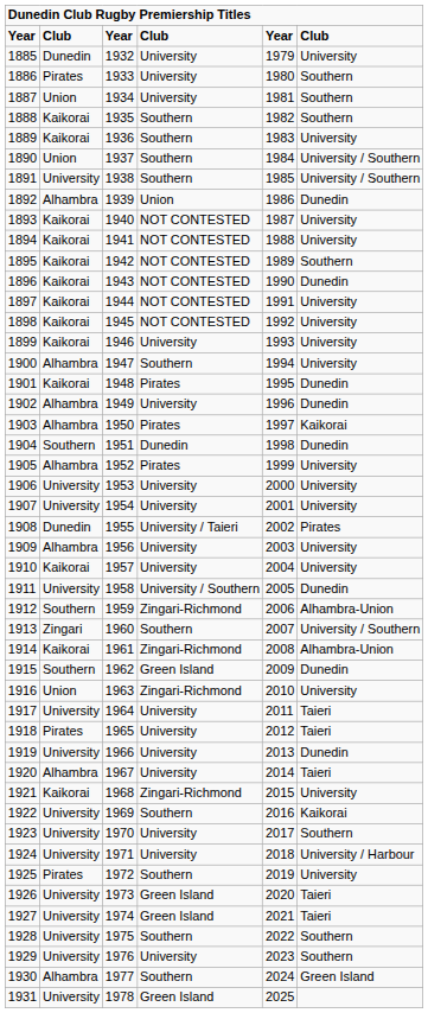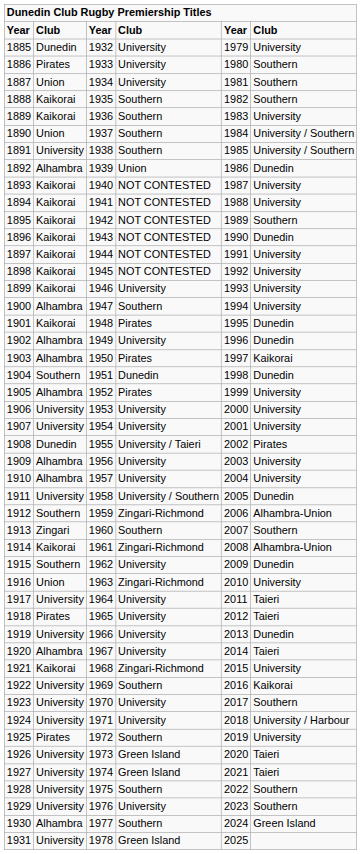1910 | column 2: Kaikorai -> Alhambra
1913 | column 6: University / Southern -> Southern
1915 | column 4: Green Island -> University
